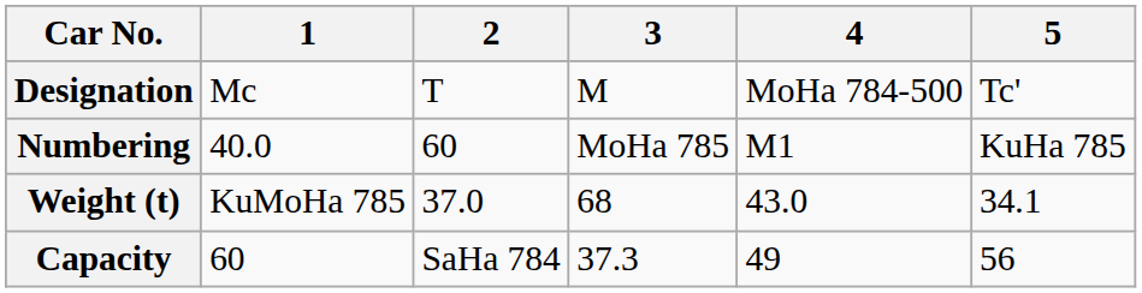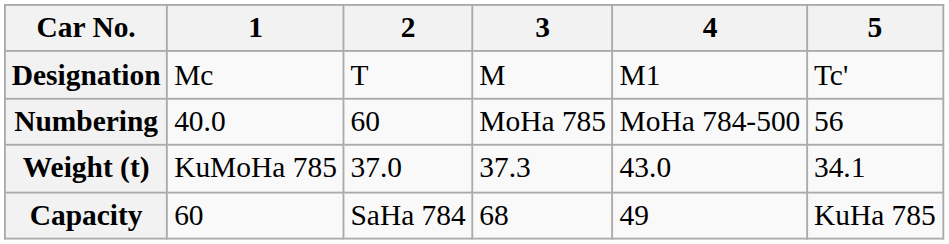Designation | 4: MoHa 784-500 -> M1
Numbering | 4: M1 -> MoHa 784-500
Numbering | 5: KuHa 785 -> 56
Weight (t) | 3: 68 -> 37.3
Capacity | 3: 37.3 -> 68
Capacity | 5: 56 -> KuHa 785
